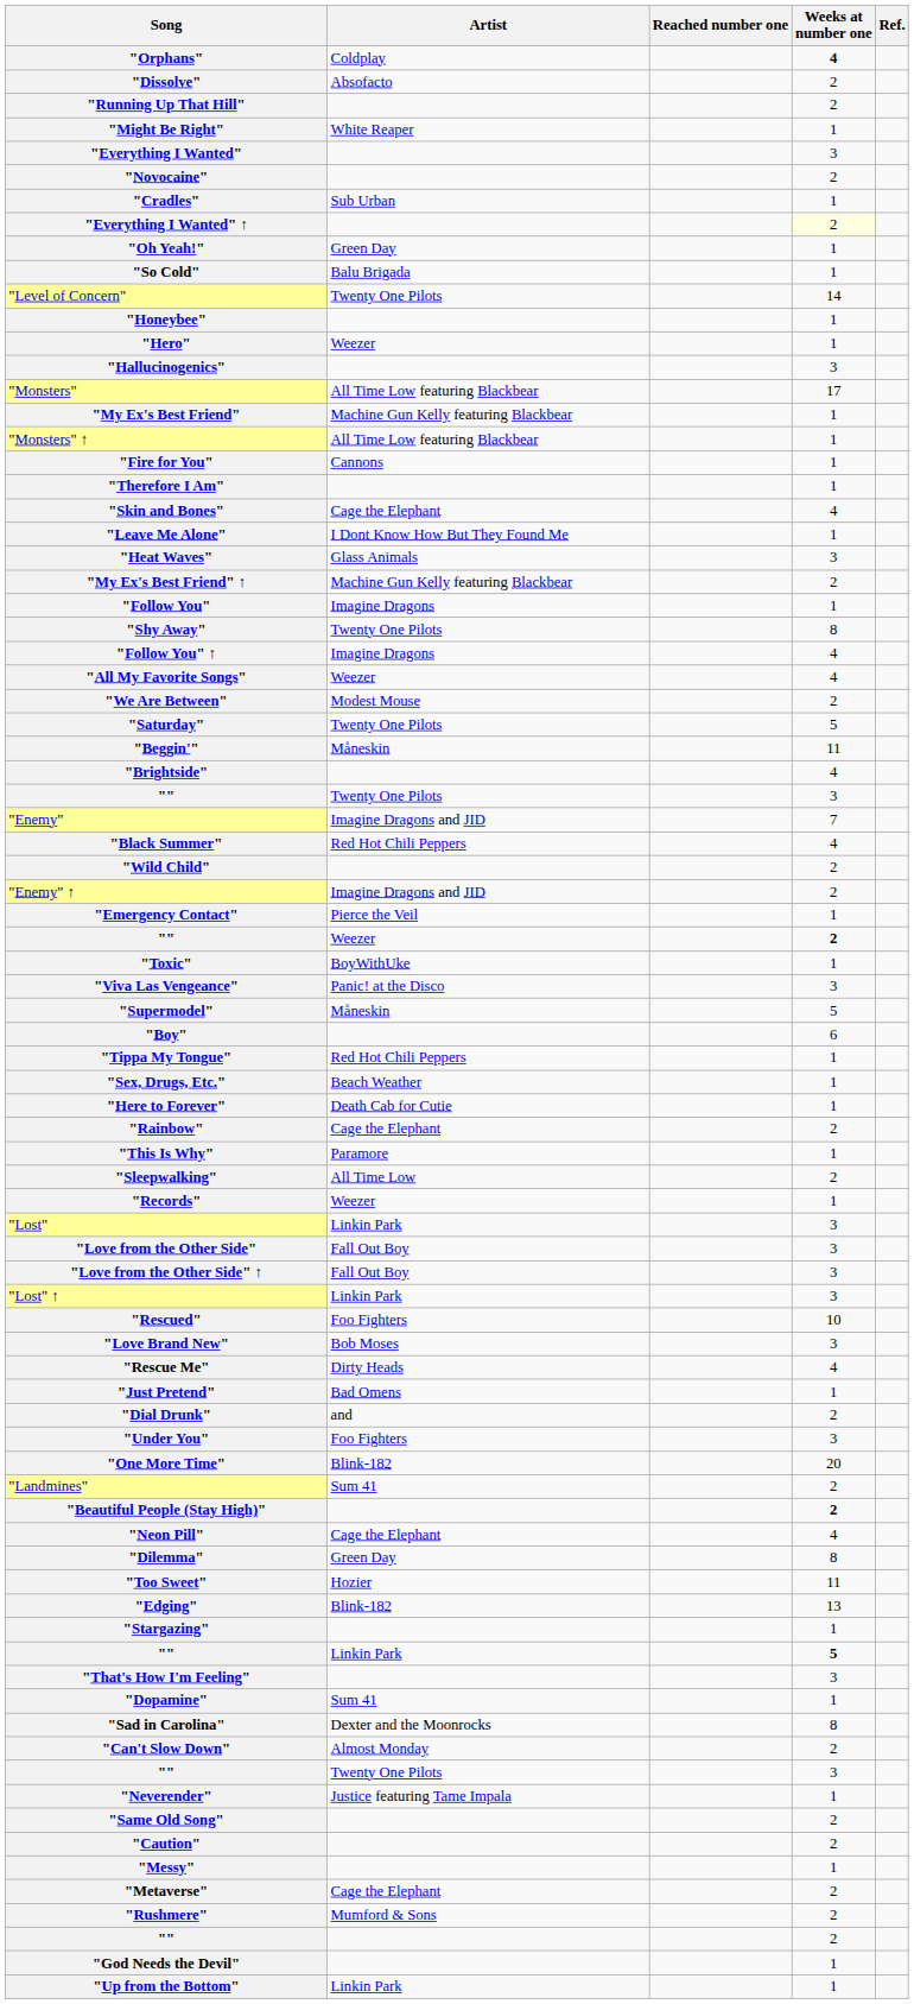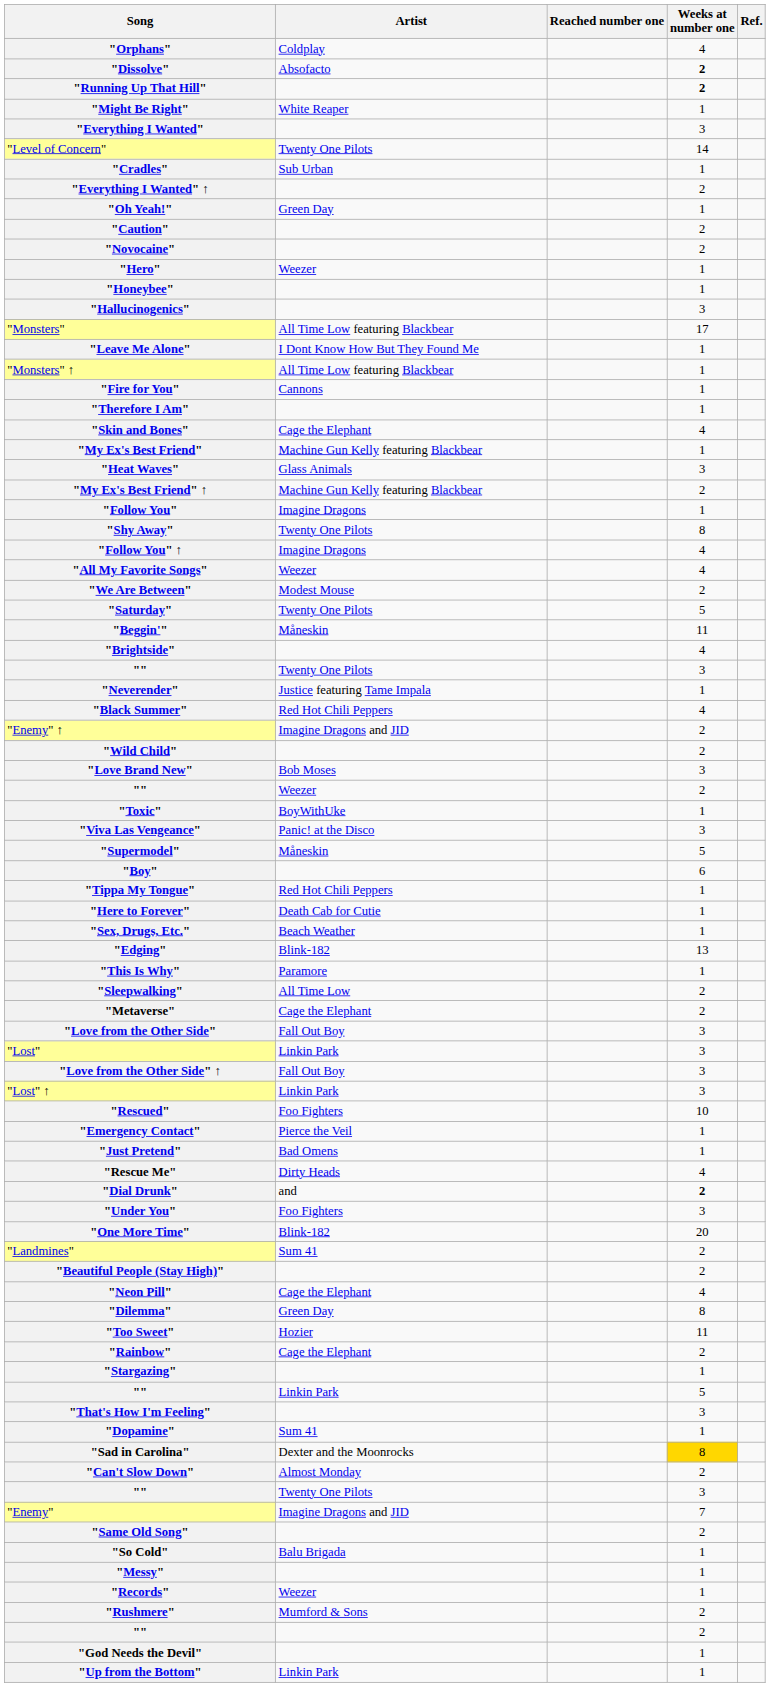"Orphans" | Weeks at number one: bold -> normal
"Dissolve" | Weeks at number one: normal -> bold
"Running Up That Hill" | Weeks at number one: normal -> bold
rows swapped: "Novocaine" <-> "Level of Concern"
"Everything I Wanted" ↑ | Weeks at number one: lightyellow background -> no background
rows swapped: "Caution" <-> "So Cold"
rows swapped: "Honeybee" <-> "Hero"
rows swapped: "Leave Me Alone" <-> "My Ex's Best Friend"
rows swapped: "Enemy" <-> "Neverender"
rows swapped: "Enemy" ↑ <-> "Wild Child"
rows swapped: "Love Brand New" <-> "Emergency Contact"
"" / Weezer | Weeks at number one: bold -> normal
rows swapped: "Here to Forever" <-> "Sex, Drugs, Etc."
rows swapped: "Edging" <-> "Rainbow"
rows swapped: "Records" <-> "Metaverse"
rows swapped: "Love from the Other Side" <-> "Lost"
rows swapped: "Rescue Me" <-> "Just Pretend"
"Dial Drunk" | Weeks at number one: normal -> bold
"Beautiful People (Stay High)" | Weeks at number one: bold -> normal
"" / Linkin Park | Weeks at number one: bold -> normal
"Sad in Carolina" | Weeks at number one: no background -> gold background
